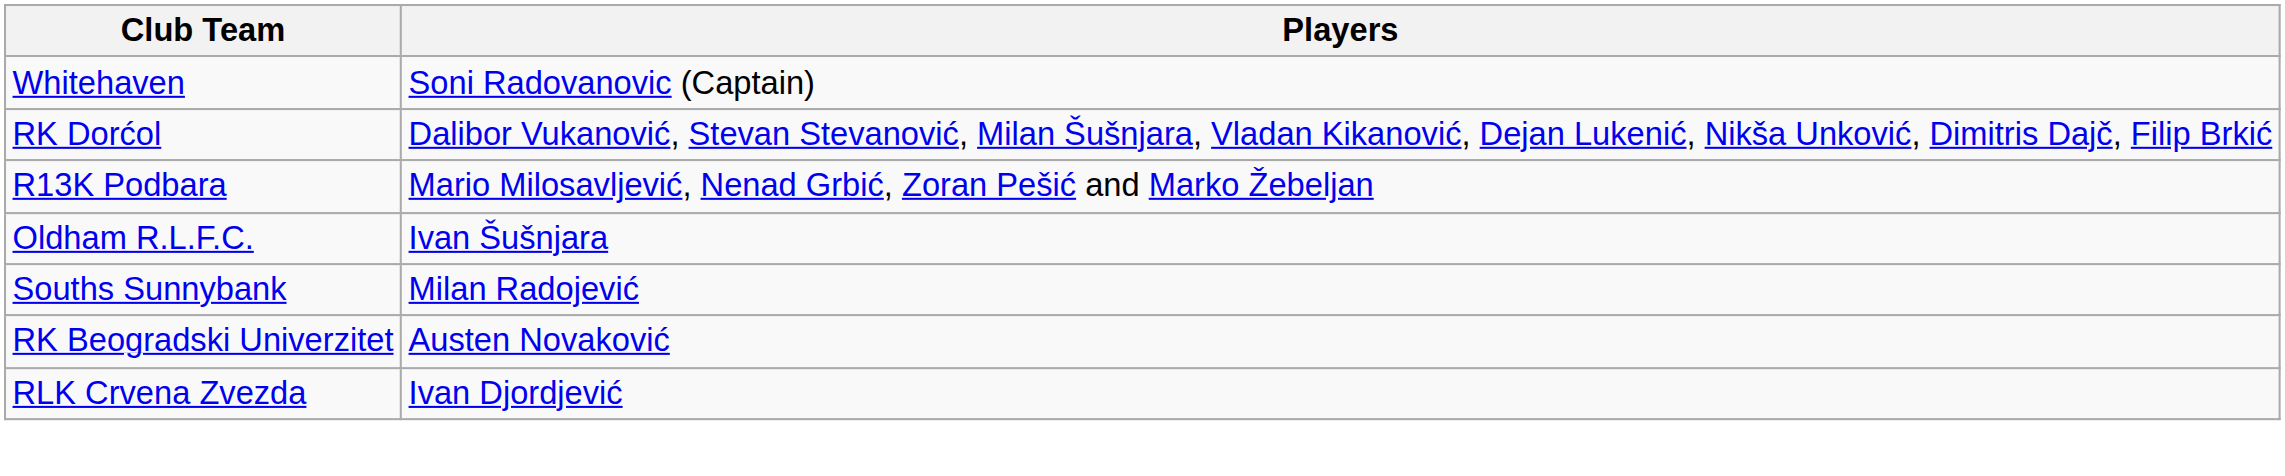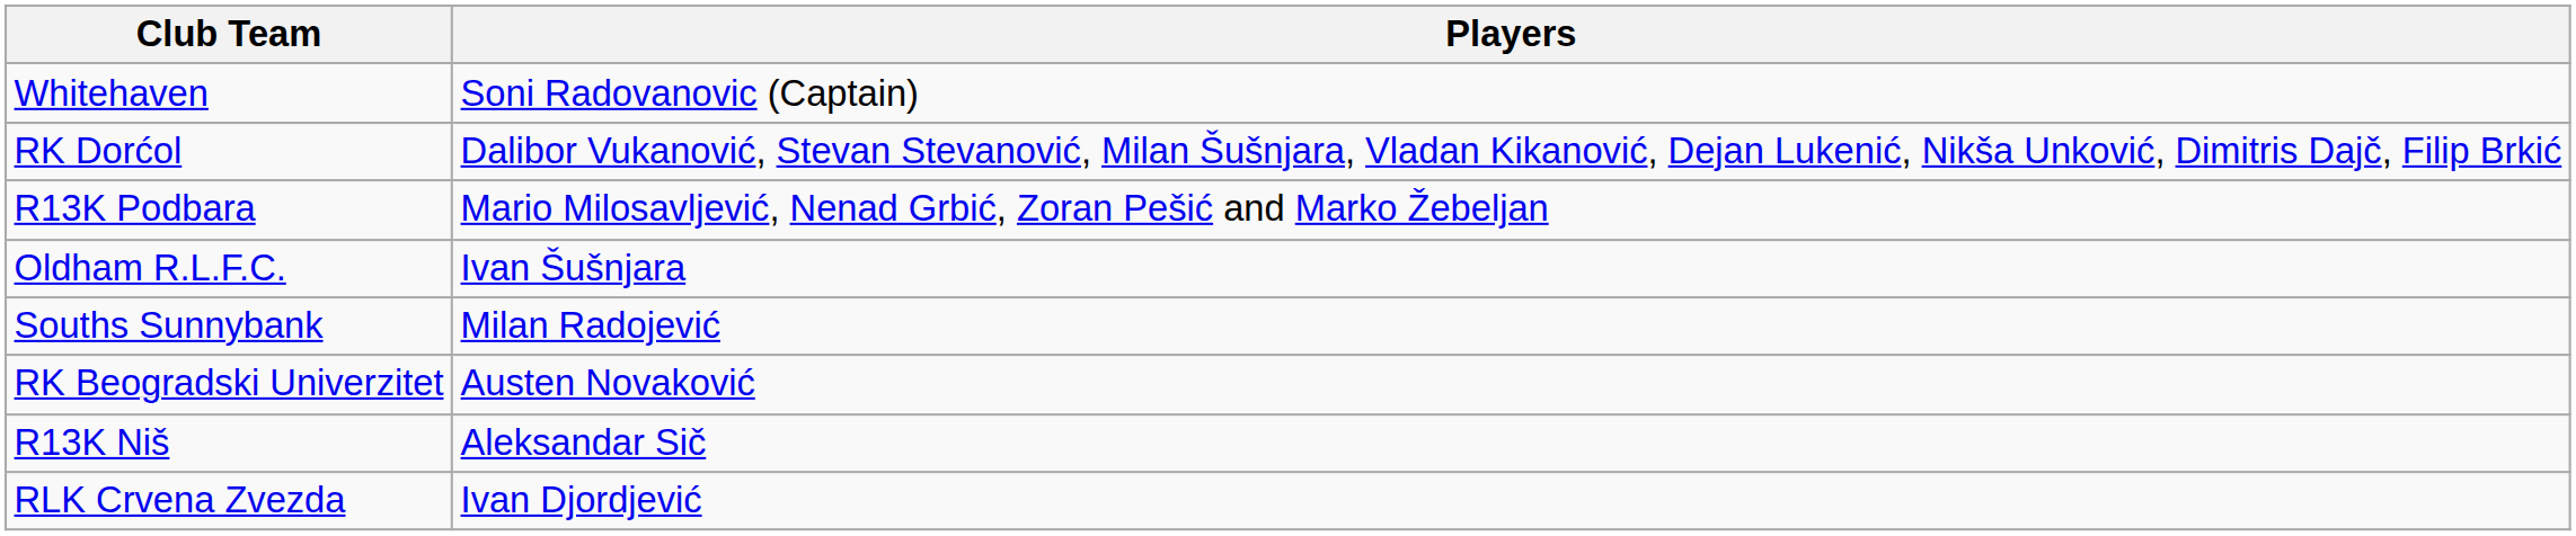+ row: R13K Niš | Aleksandar Sič
